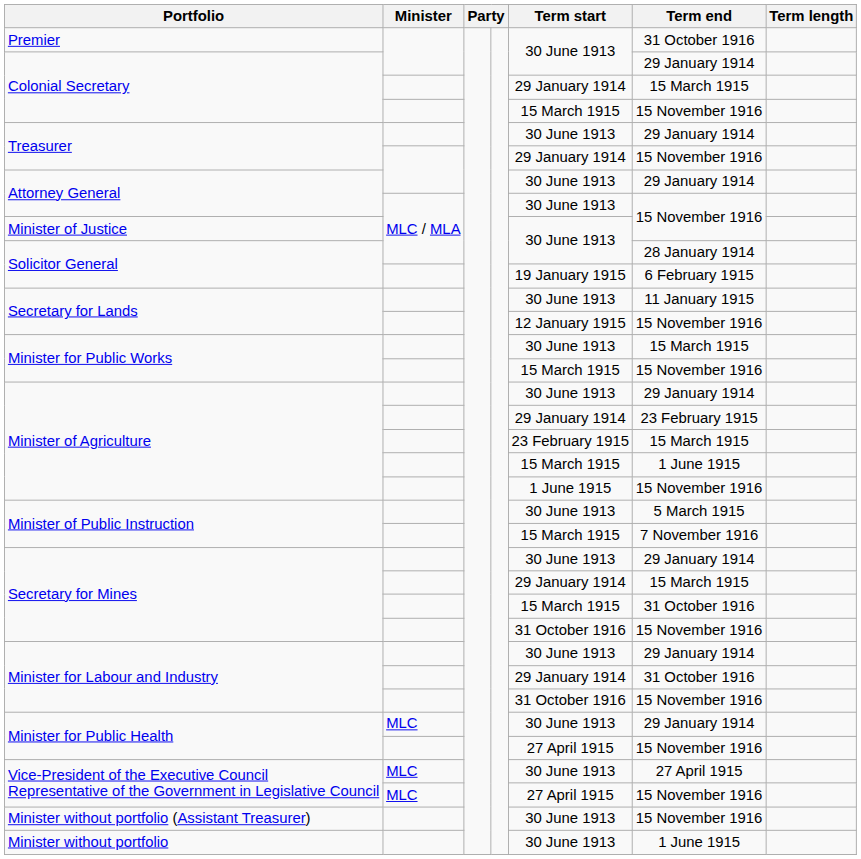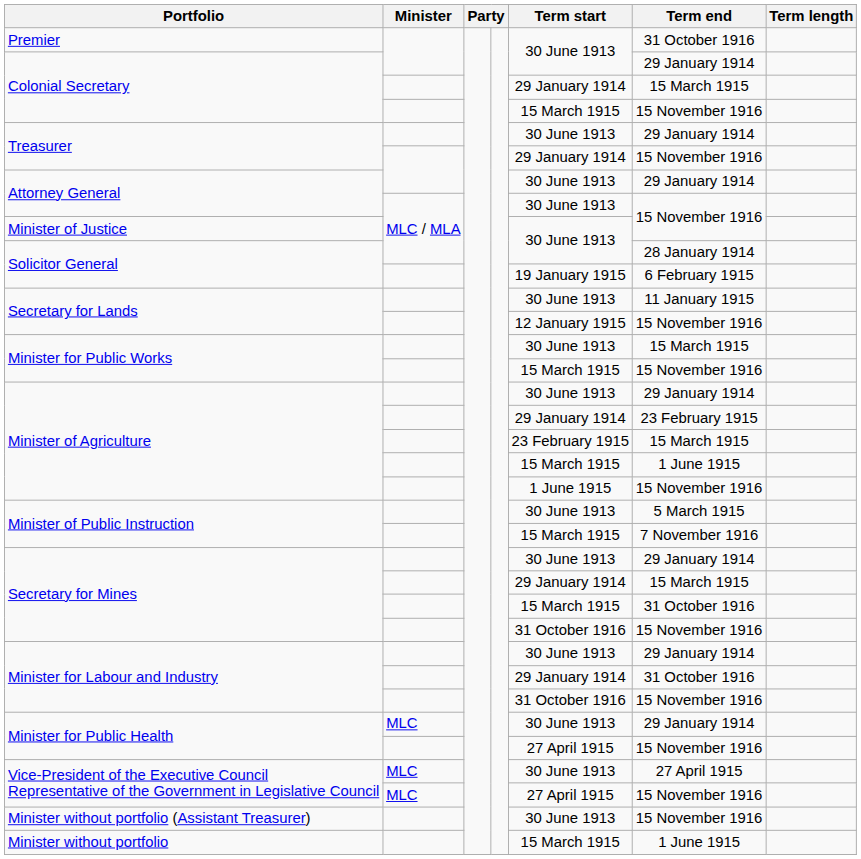Minister without portfolio | Term start: 30 June 1913 -> 15 March 1915
